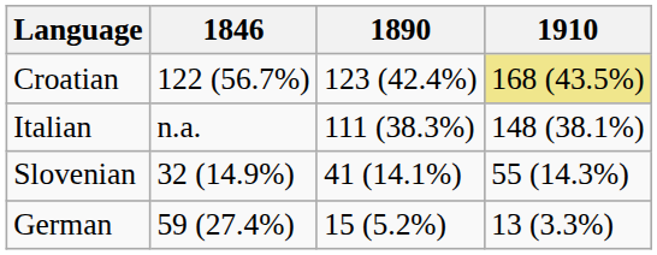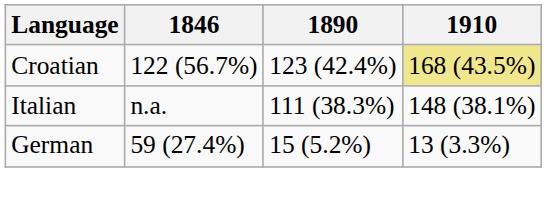- row: Slovenian | 32 (14.9%) | 41 (14.1%) | 55 (14.3%)
